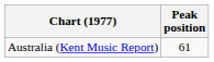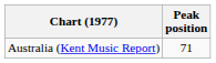Australia (Kent Music Report) | Peak position: 61 -> 71
